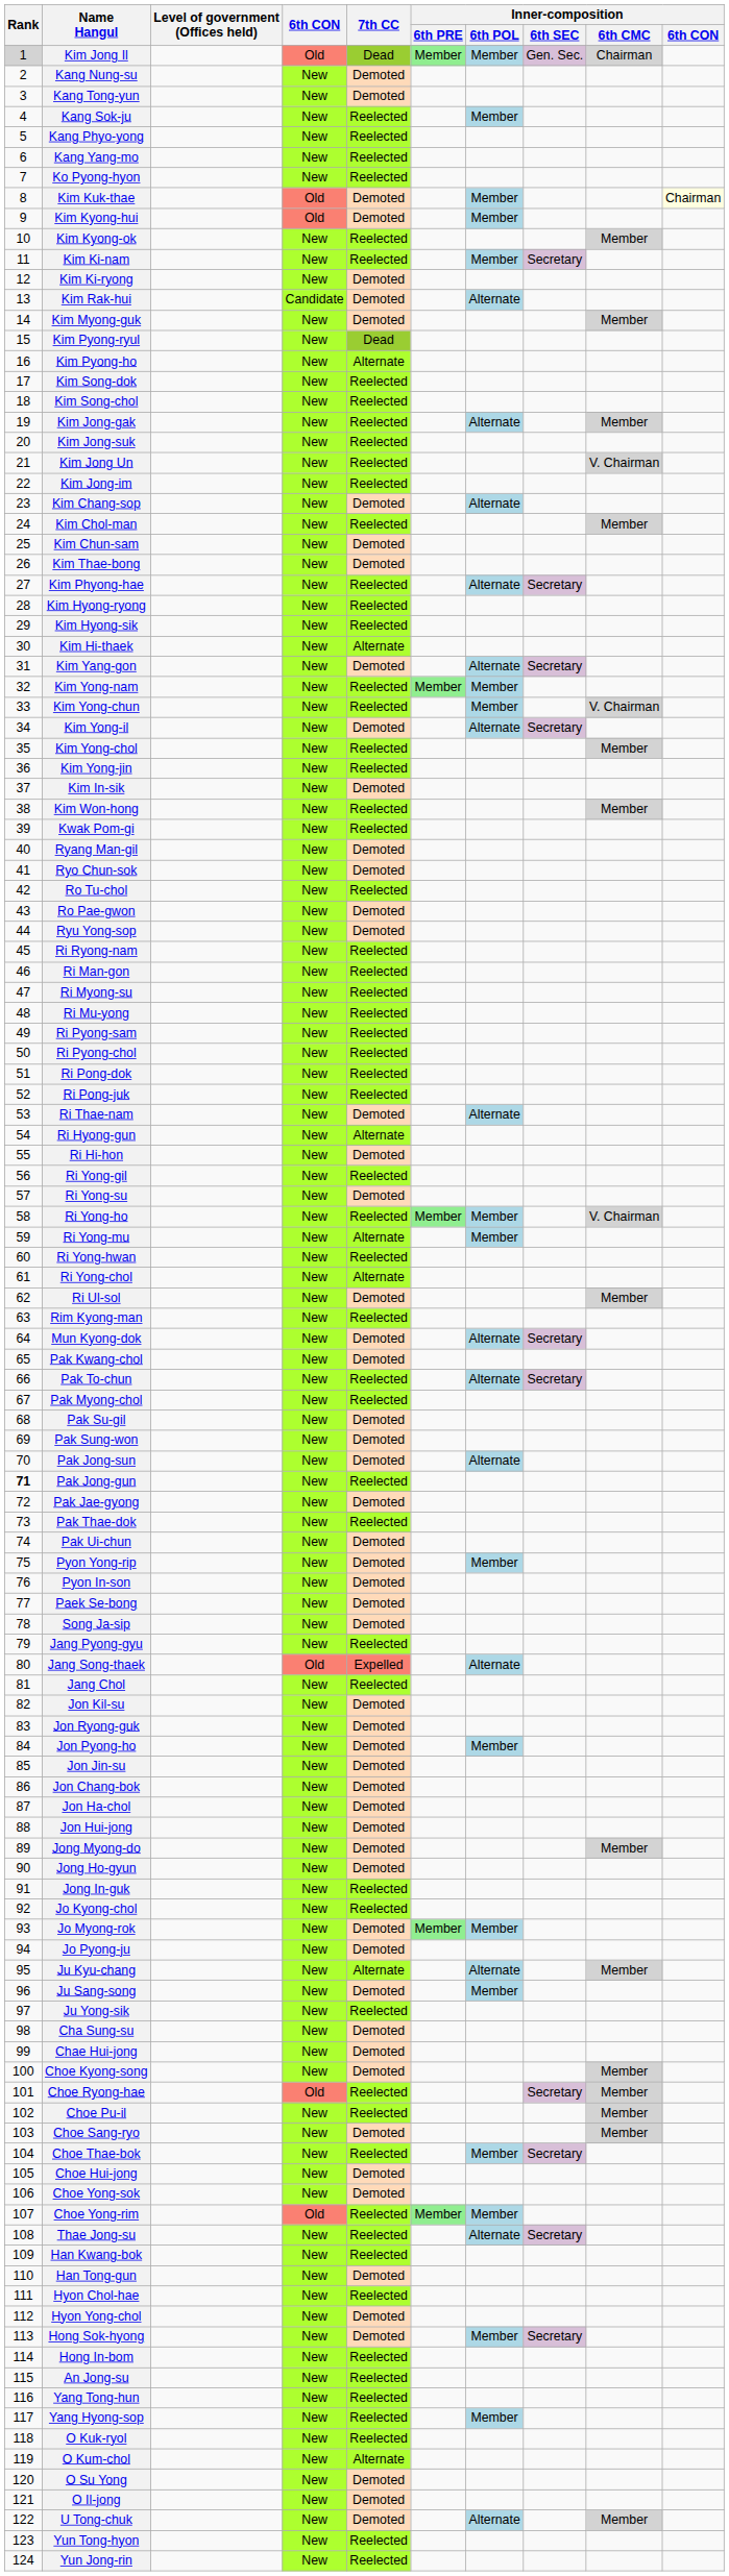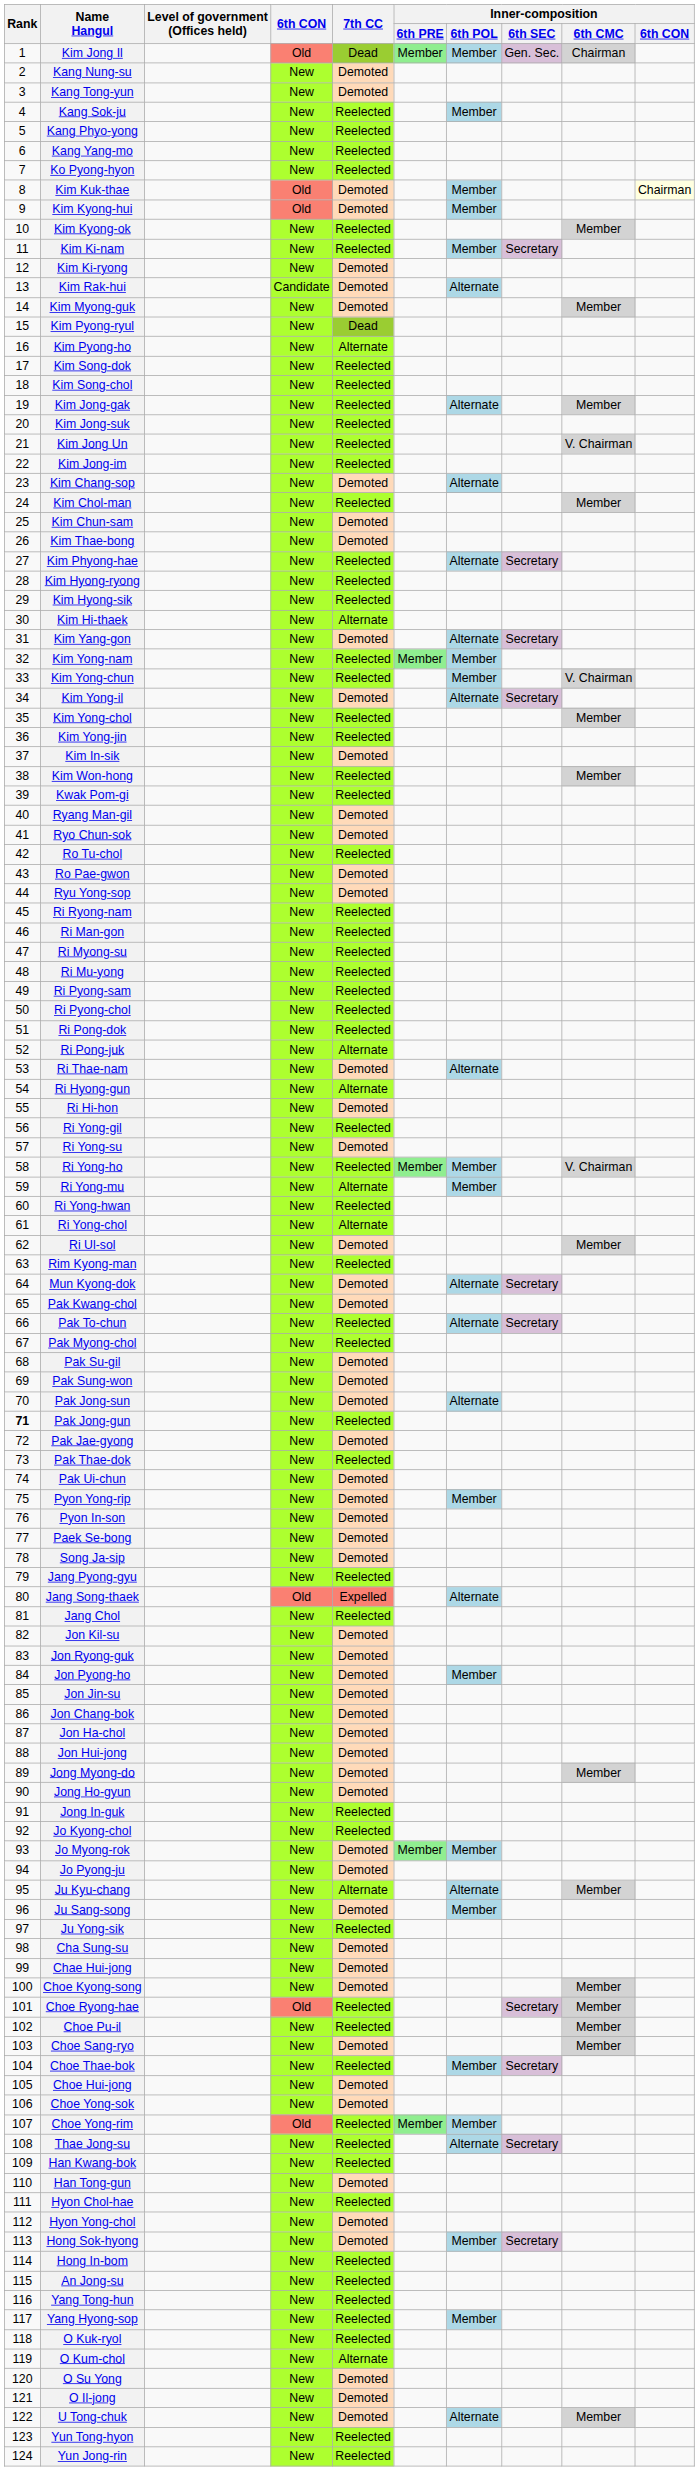Kim Jong Il | Rank: lightgrey background -> no background
Ri Pong-juk | 7th CC: Reelected -> Alternate
